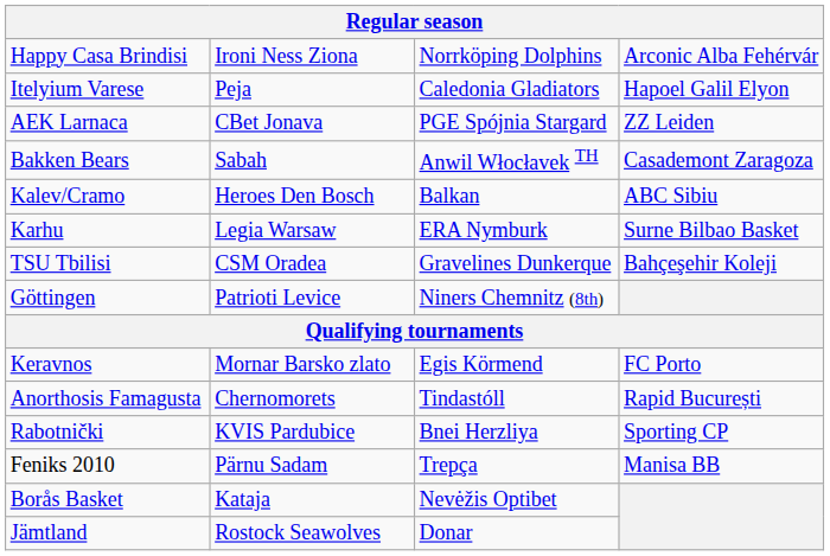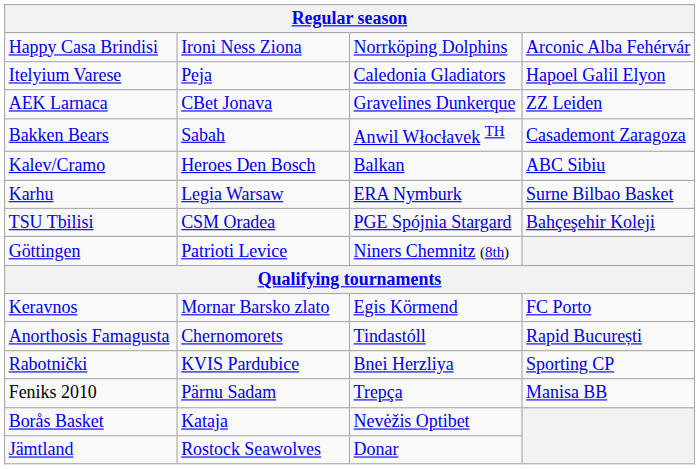AEK Larnaca | column 3: PGE Spójnia Stargard -> Gravelines Dunkerque
TSU Tbilisi | column 3: Gravelines Dunkerque -> PGE Spójnia Stargard
